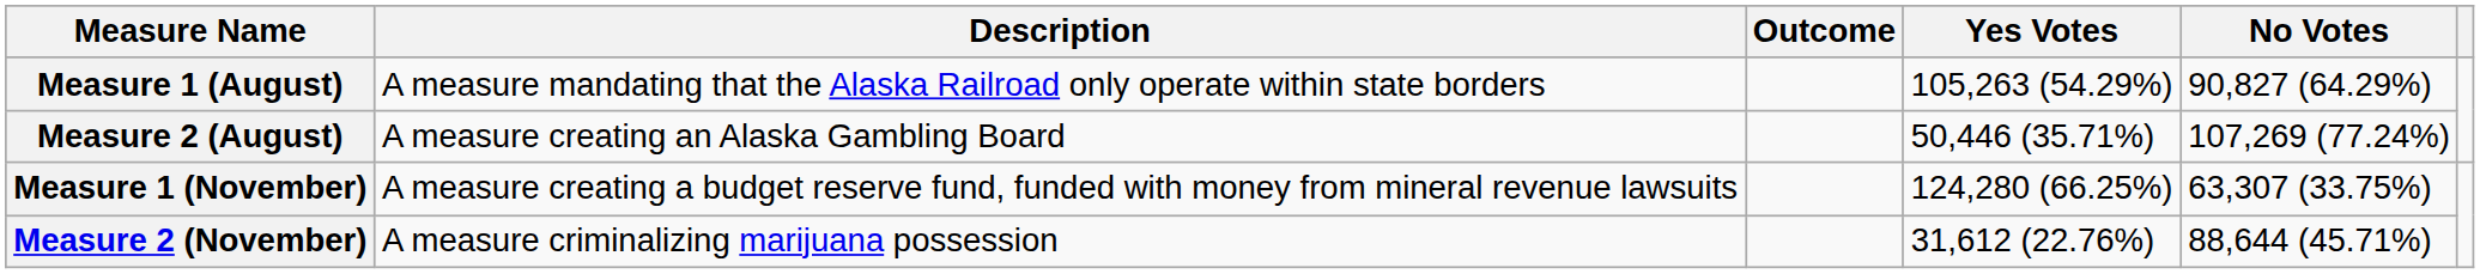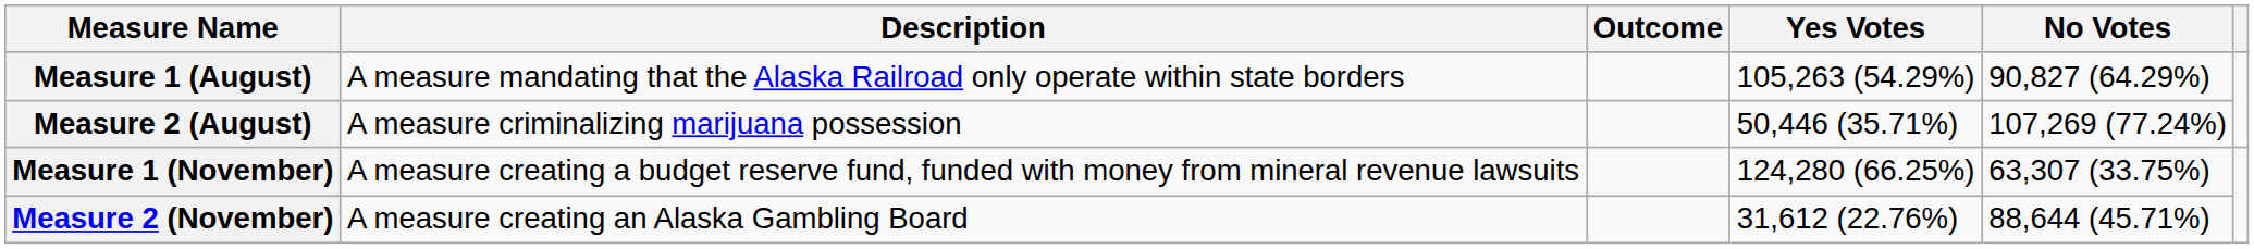Measure 2 (August) | Description: A measure creating an Alaska Gambling Board -> A measure criminalizing marijuana possession
Measure 2 (November) | Description: A measure criminalizing marijuana possession -> A measure creating an Alaska Gambling Board
